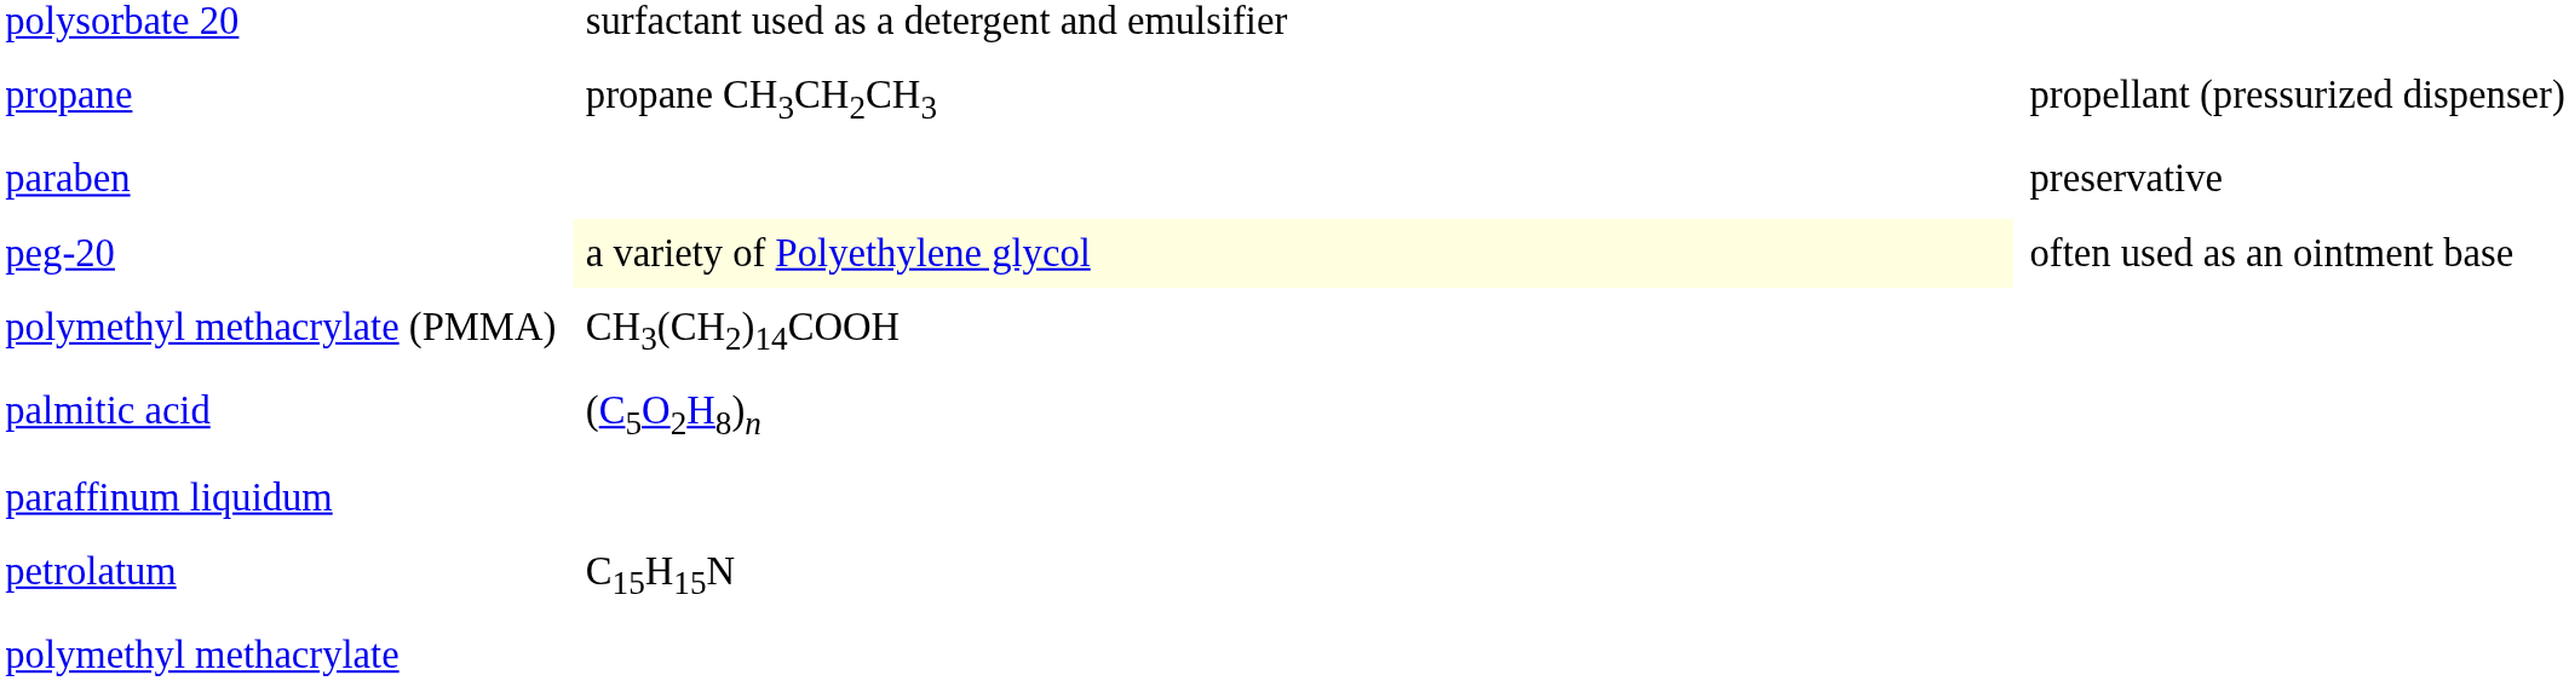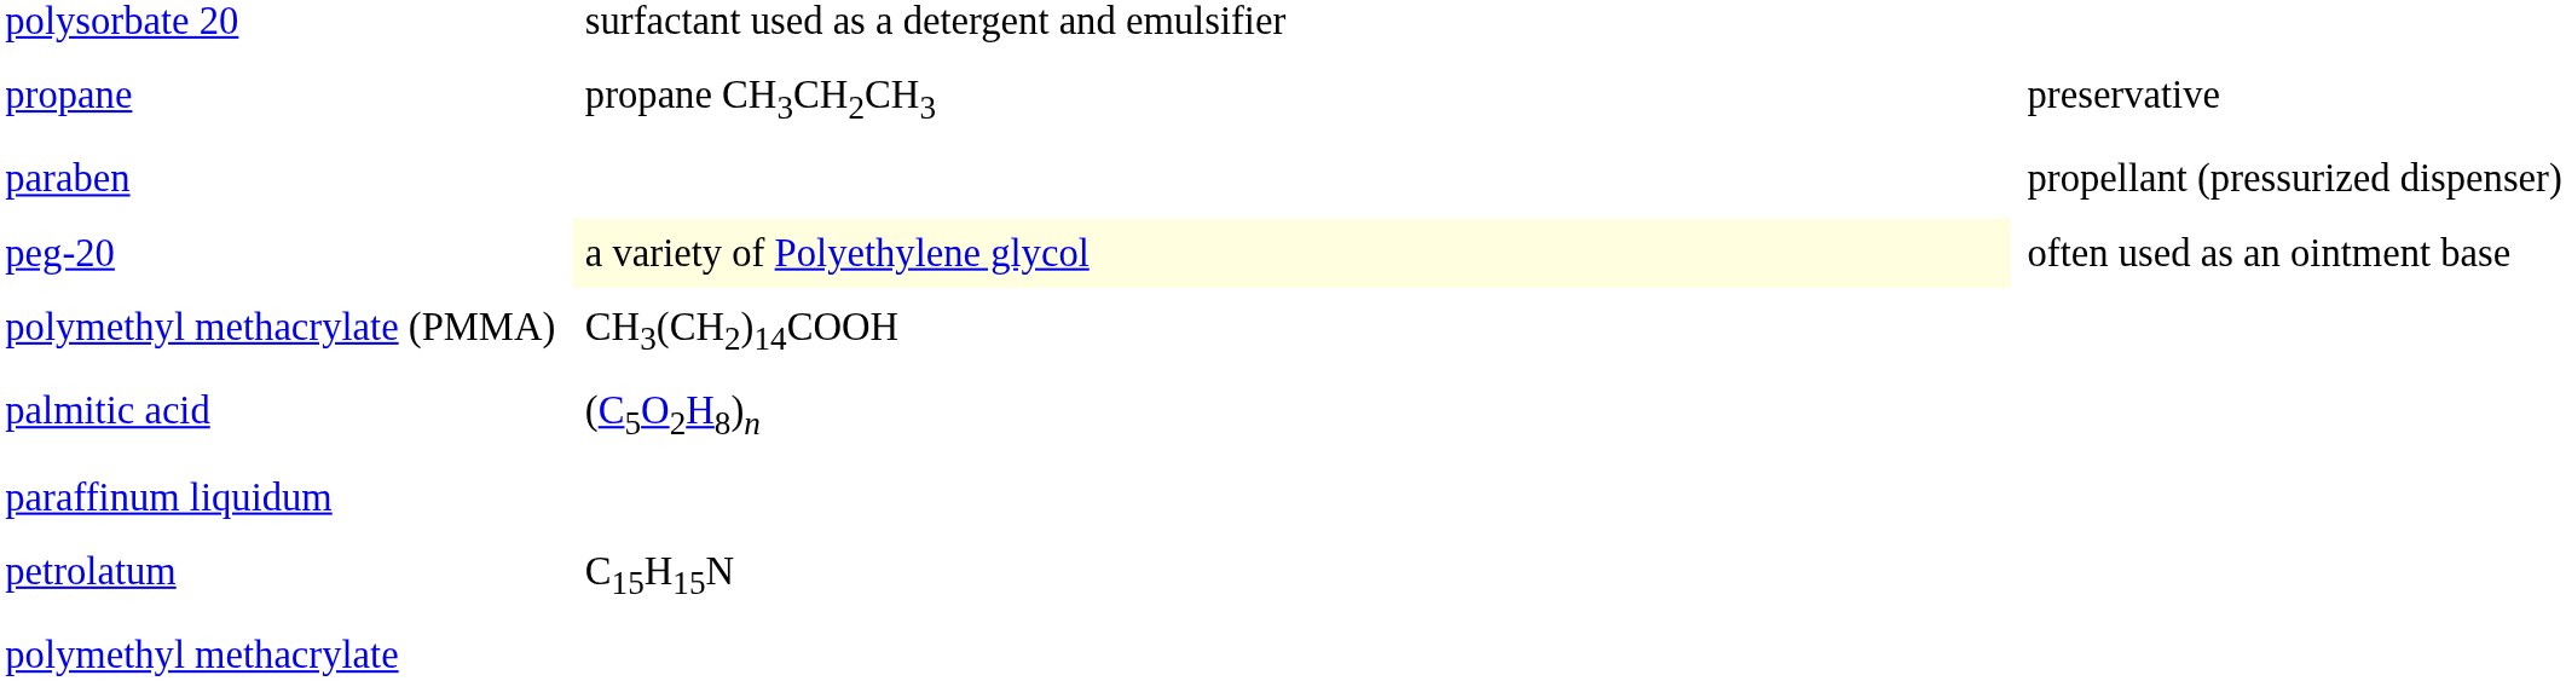propane | column 3: propellant (pressurized dispenser) -> preservative
paraben | column 3: preservative -> propellant (pressurized dispenser)
